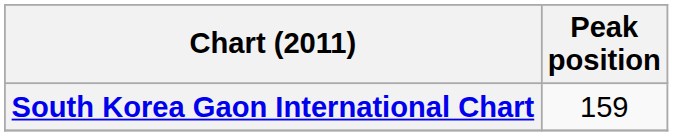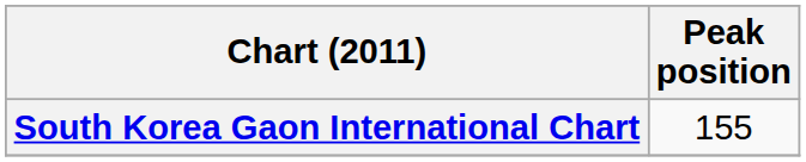South Korea Gaon International Chart | Peak position: 159 -> 155
